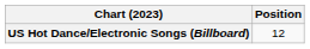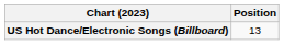US Hot Dance/Electronic Songs (Billboard) | Position: 12 -> 13
